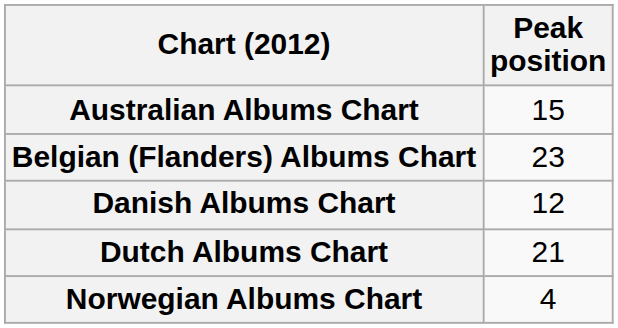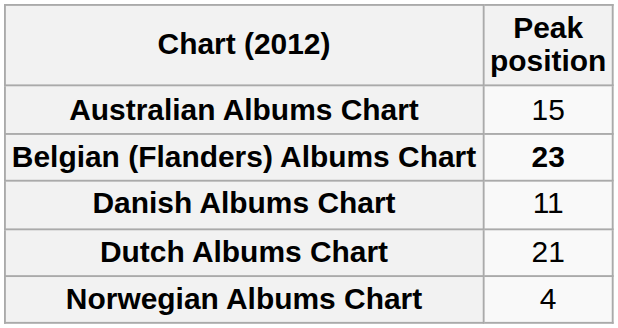Belgian (Flanders) Albums Chart | Peak position: normal -> bold
Danish Albums Chart | Peak position: 12 -> 11
